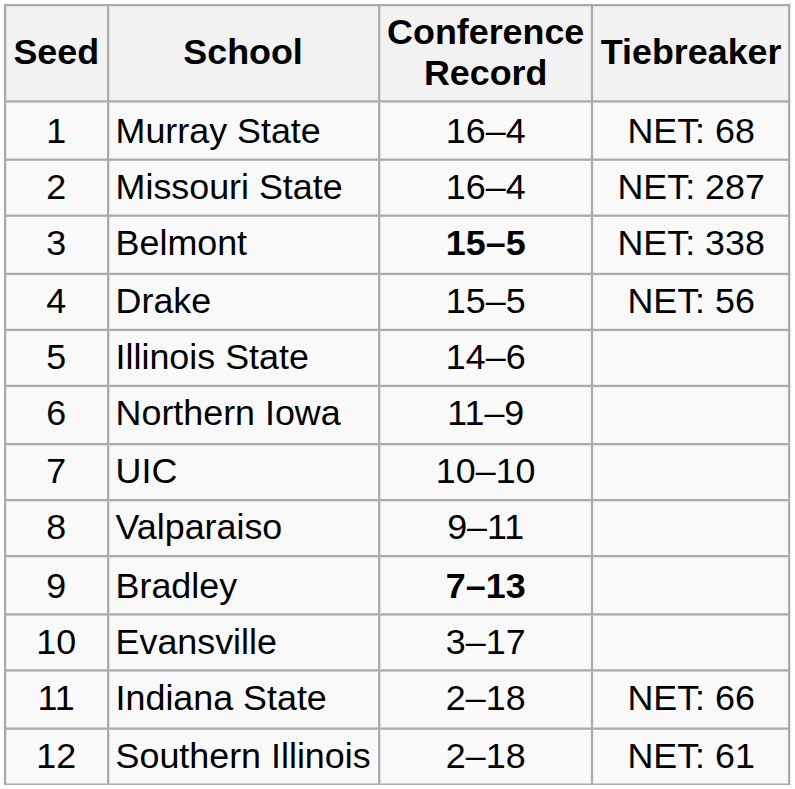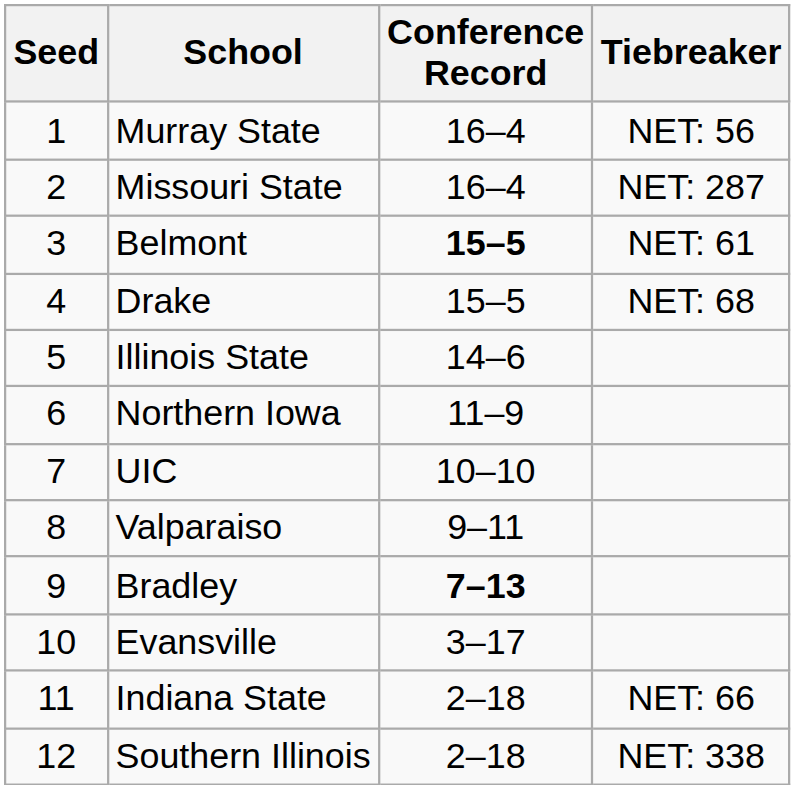Murray State | Tiebreaker: NET: 68 -> NET: 56
Belmont | Tiebreaker: NET: 338 -> NET: 61
Drake | Tiebreaker: NET: 56 -> NET: 68
Southern Illinois | Tiebreaker: NET: 61 -> NET: 338
